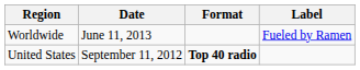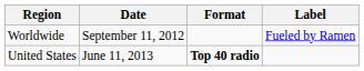Worldwide | Date: June 11, 2013 -> September 11, 2012
United States | Date: September 11, 2012 -> June 11, 2013
